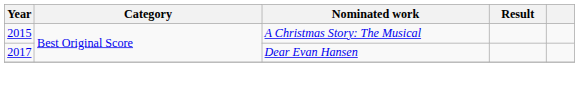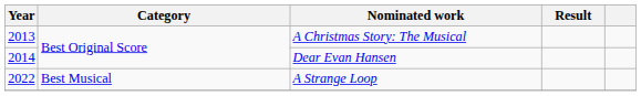A Christmas Story: The Musical | Year: 2015 -> 2013
Dear Evan Hansen | Year: 2017 -> 2014
+ row: 2022 | Best Musical | A Strange Loop
